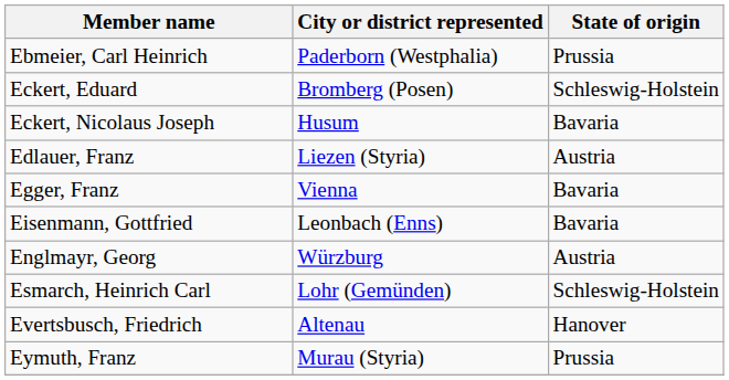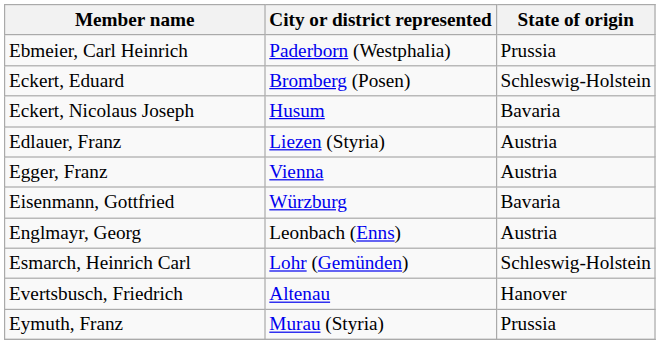Egger, Franz | State of origin: Bavaria -> Austria
Eisenmann, Gottfried | City or district represented: Leonbach (Enns) -> Würzburg
Englmayr, Georg | City or district represented: Würzburg -> Leonbach (Enns)
